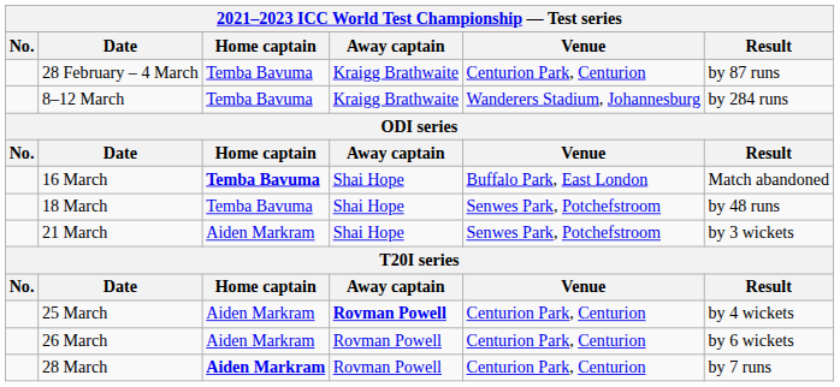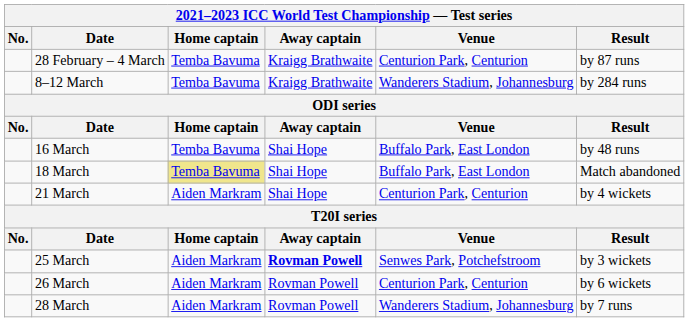16 March | Home captain: bold -> normal
16 March | Result: Match abandoned -> by 48 runs
18 March | Home captain: no background -> khaki background
18 March | Venue: Senwes Park, Potchefstroom -> Buffalo Park, East London
18 March | Result: by 48 runs -> Match abandoned
21 March | Venue: Senwes Park, Potchefstroom -> Centurion Park, Centurion
21 March | Result: by 3 wickets -> by 4 wickets
25 March | Venue: Centurion Park, Centurion -> Senwes Park, Potchefstroom
25 March | Result: by 4 wickets -> by 3 wickets
28 March | Home captain: bold -> normal
28 March | Venue: Centurion Park, Centurion -> Wanderers Stadium, Johannesburg
